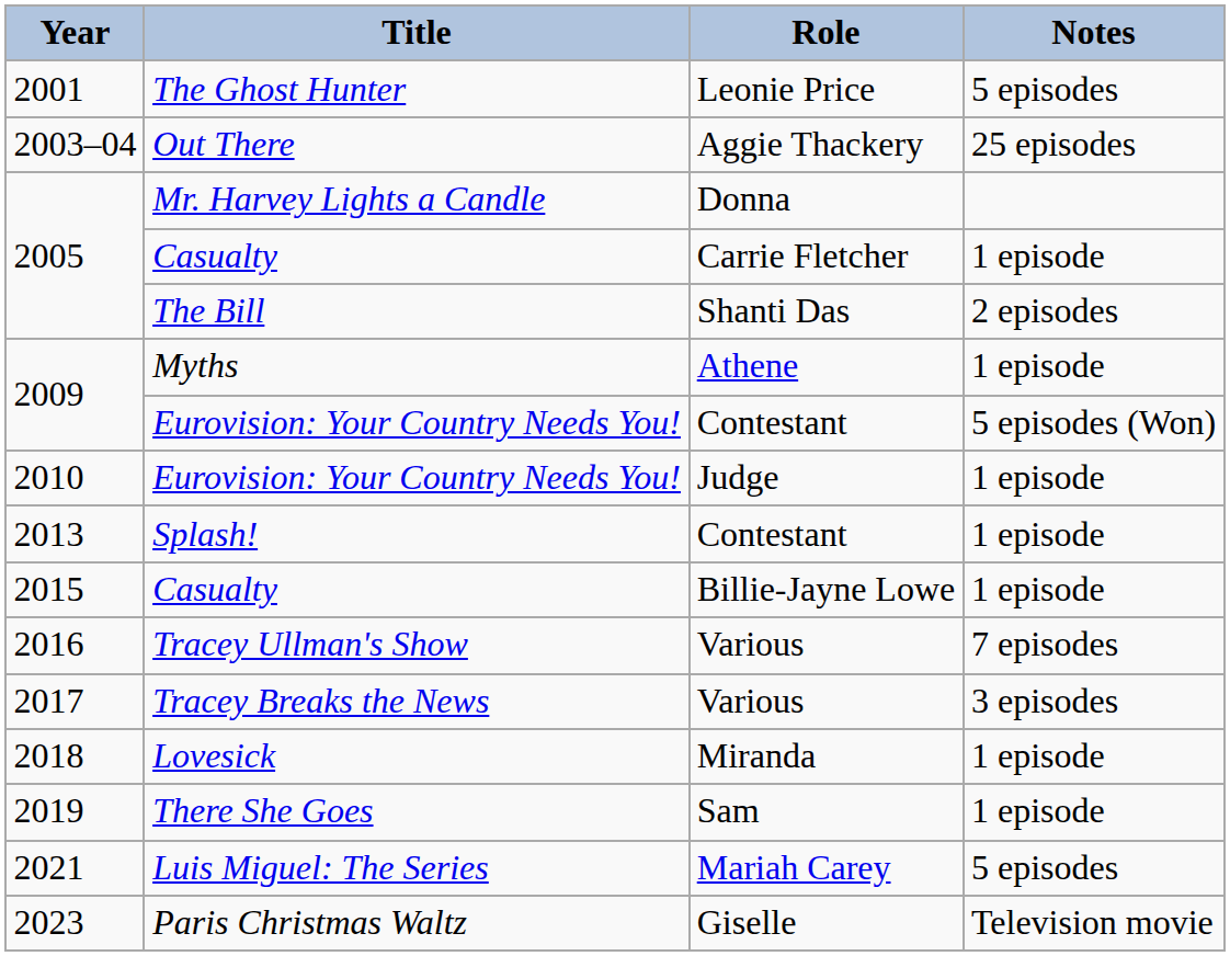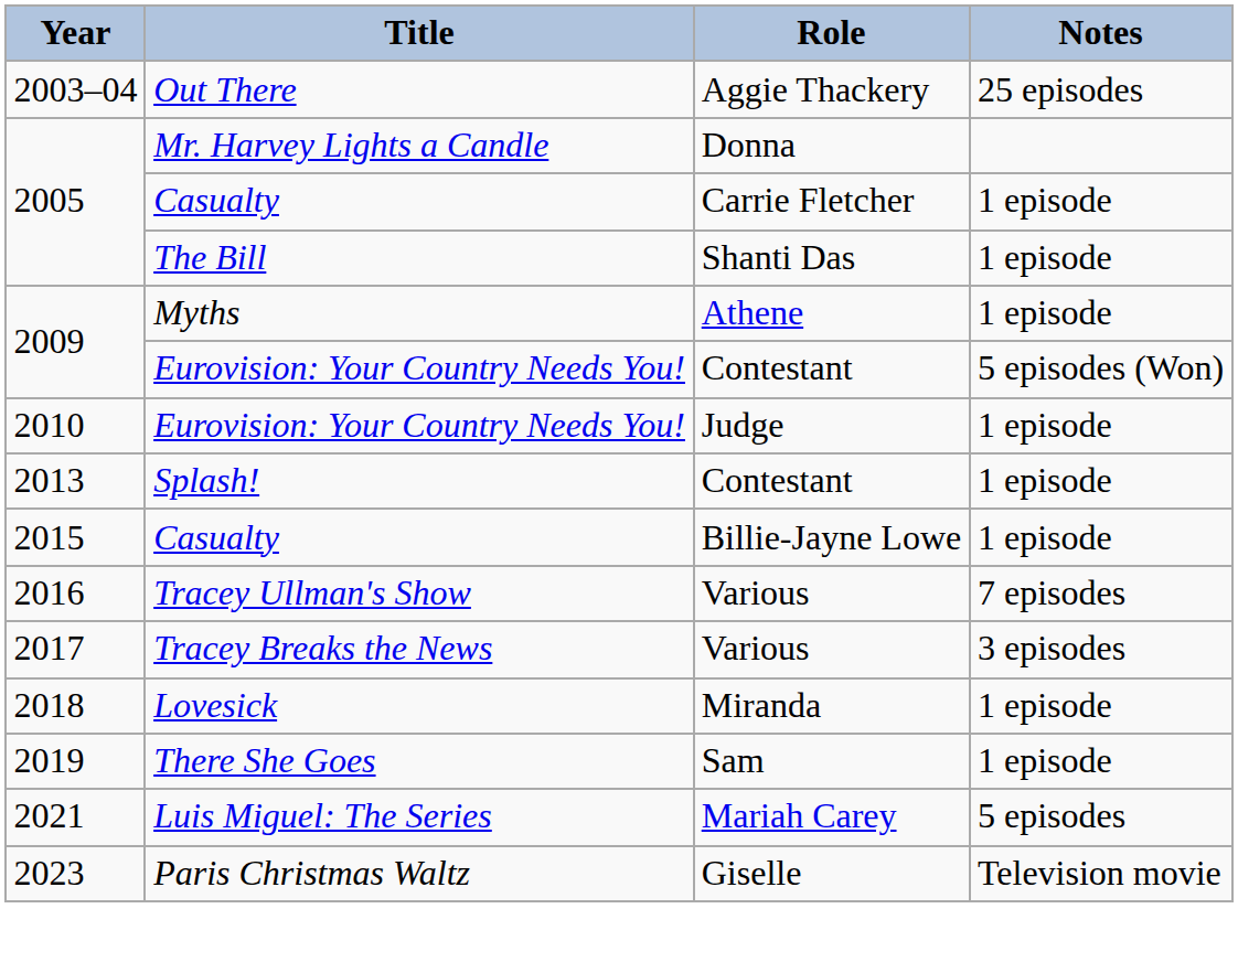- row: 2001 | The Ghost Hunter | Leonie Price | 5 episodes
The Bill | Notes: 2 episodes -> 1 episode
